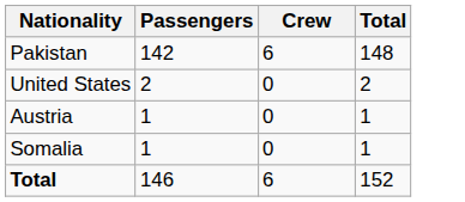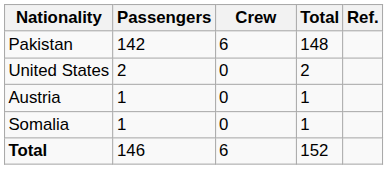+ column: Ref.
